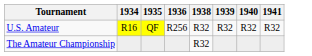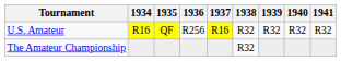+ column: 1937 | R16
